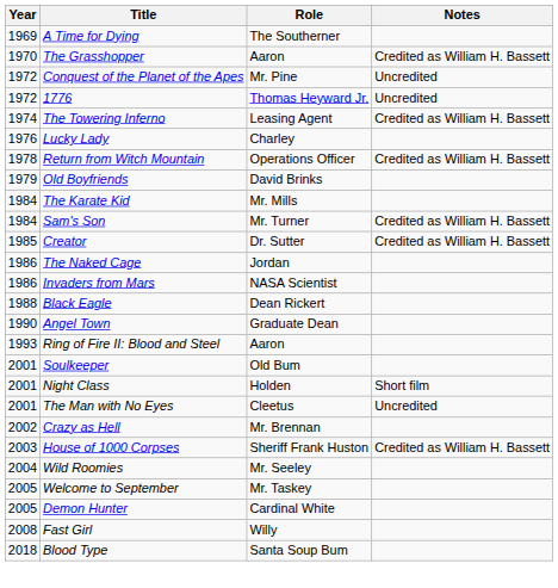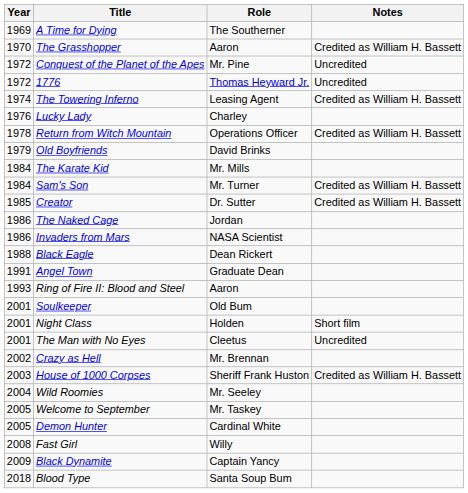Angel Town | Year: 1990 -> 1991
+ row: 2009 | Black Dynamite | Captain Yancy
